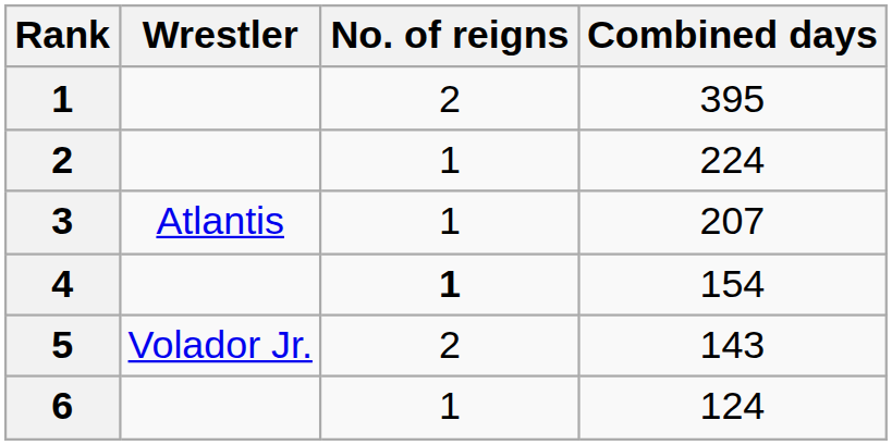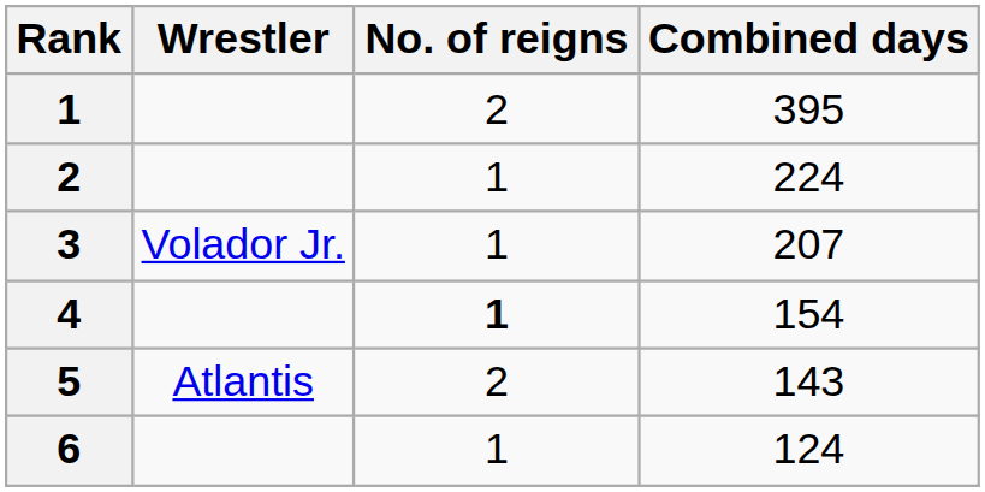3 | Wrestler: Atlantis -> Volador Jr.
5 | Wrestler: Volador Jr. -> Atlantis
